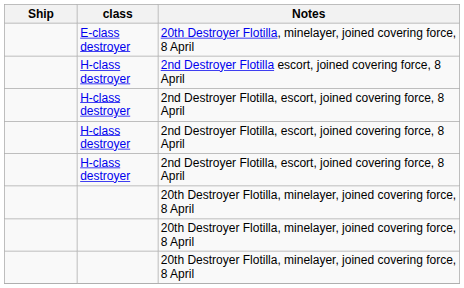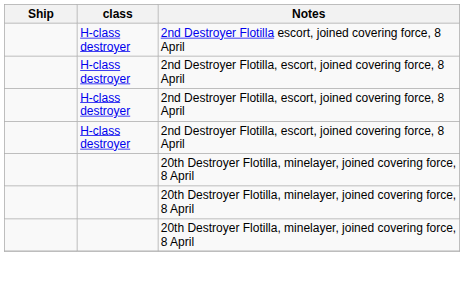- row: E-class destroyer | 20th Destroyer Flotilla, minelayer, joined covering force, 8 April
